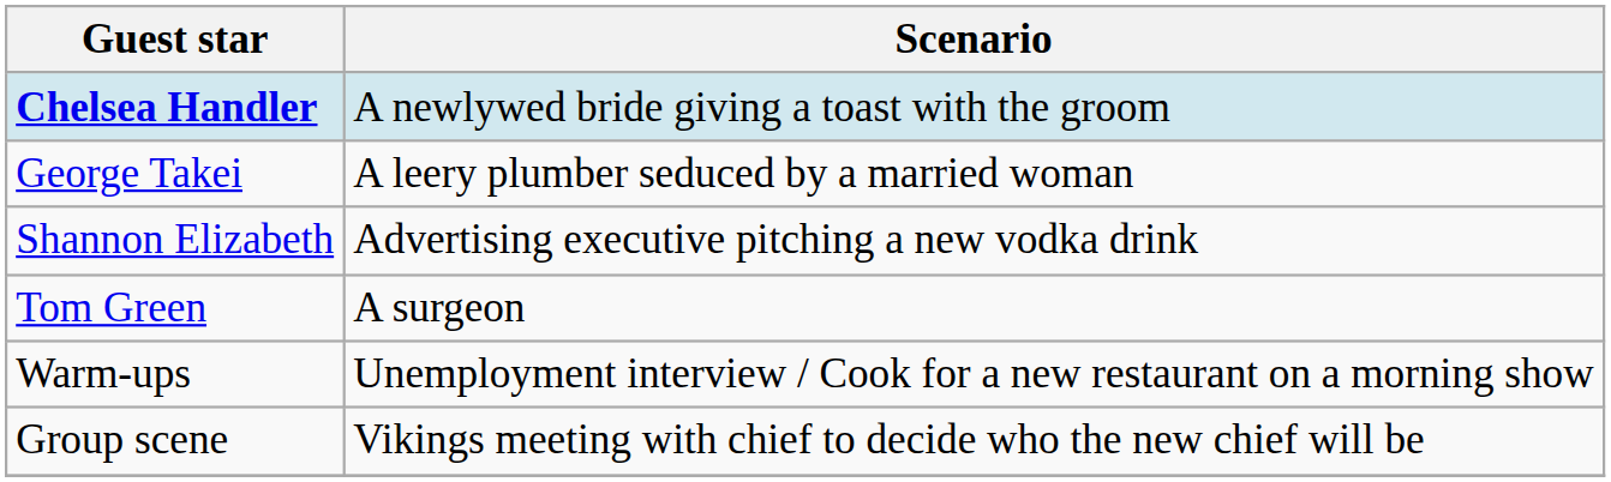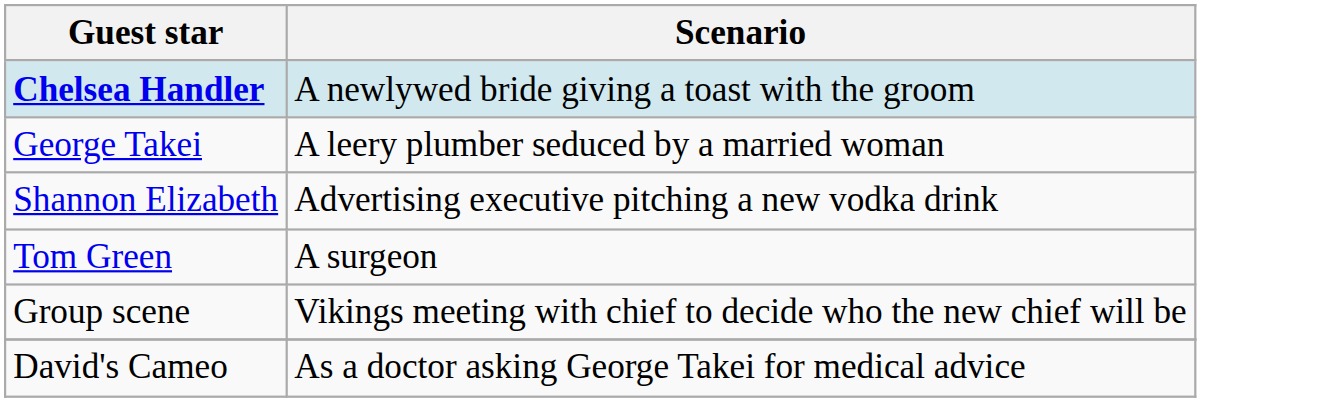- row: Warm-ups | Unemployment interview / Cook for a new restaurant on a morning show
+ row: David's Cameo | As a doctor asking George Takei for medical advice
